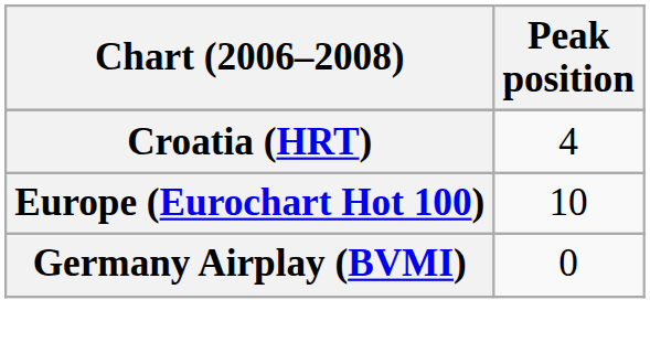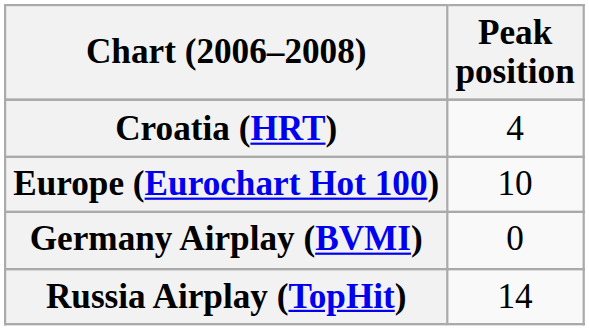+ row: Russia Airplay (TopHit) | 14
